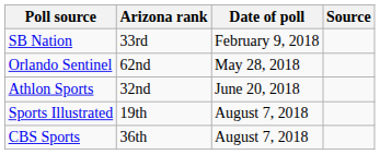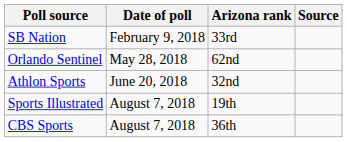columns swapped: Date of poll <-> Arizona rank
